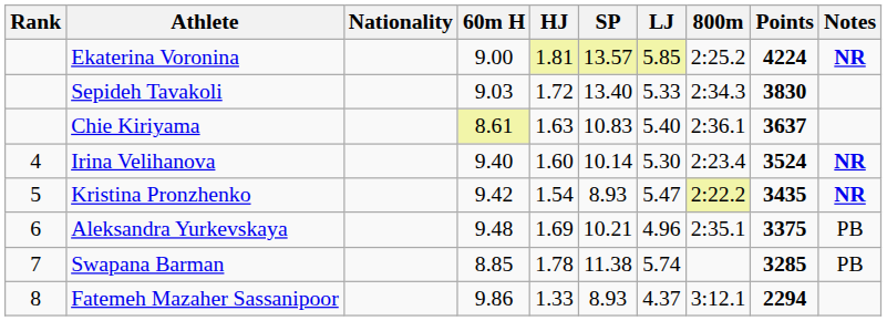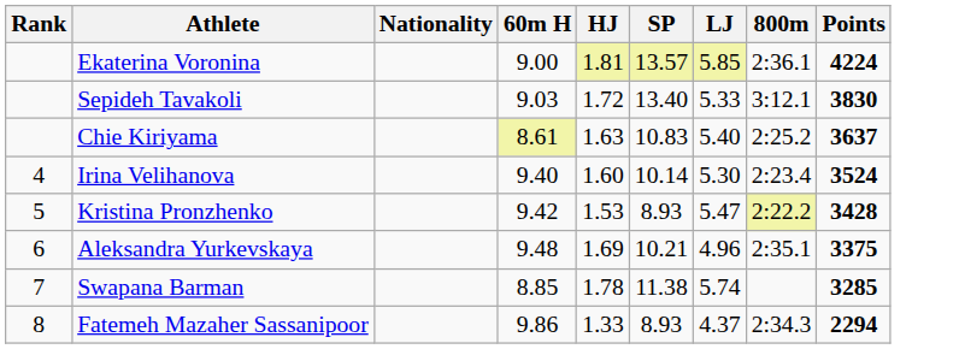- column: Notes | NR | NR | NR | PB | PB
Ekaterina Voronina | 800m: 2:25.2 -> 2:36.1
Sepideh Tavakoli | 800m: 2:34.3 -> 3:12.1
Chie Kiriyama | 800m: 2:36.1 -> 2:25.2
Kristina Pronzhenko | HJ: 1.54 -> 1.53
Kristina Pronzhenko | Points: 3435 -> 3428
Fatemeh Mazaher Sassanipoor | 800m: 3:12.1 -> 2:34.3
